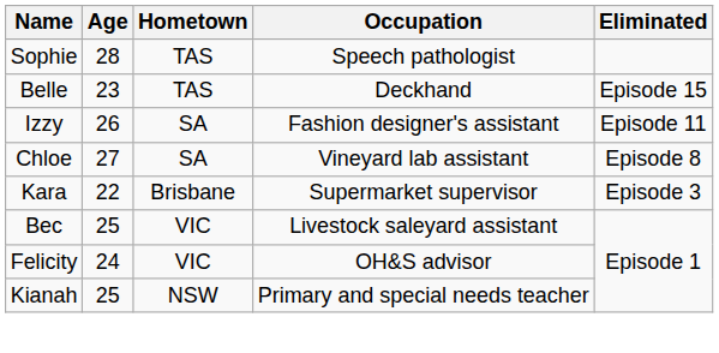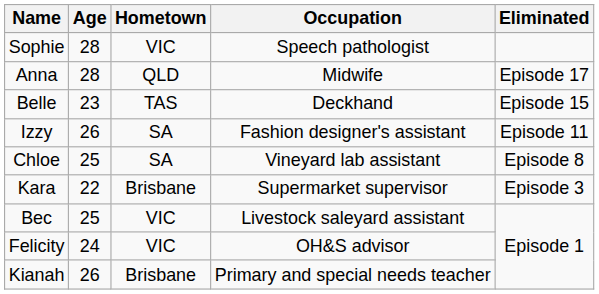Sophie | Hometown: TAS -> VIC
+ row: Anna | 28 | QLD | Midwife | Episode 17
Chloe | Age: 27 -> 25
Kianah | Age: 25 -> 26
Kianah | Hometown: NSW -> Brisbane
